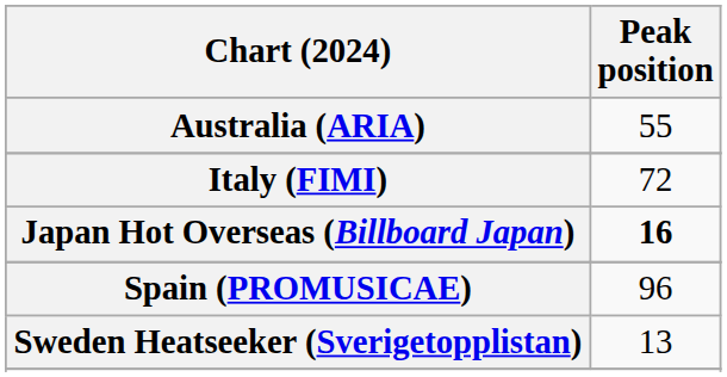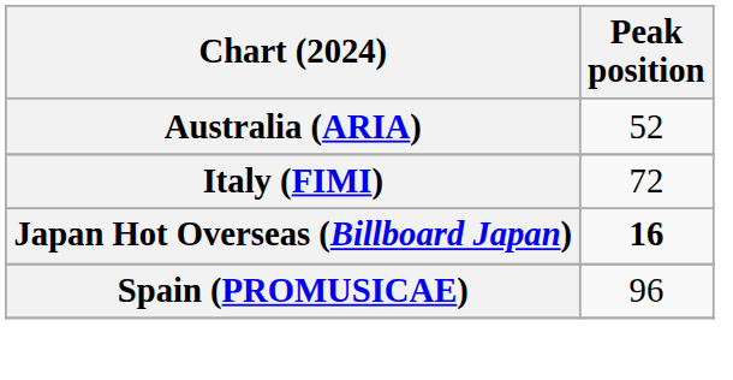Australia (ARIA) | Peak position: 55 -> 52
- row: Sweden Heatseeker (Sverigetopplistan) | 13
